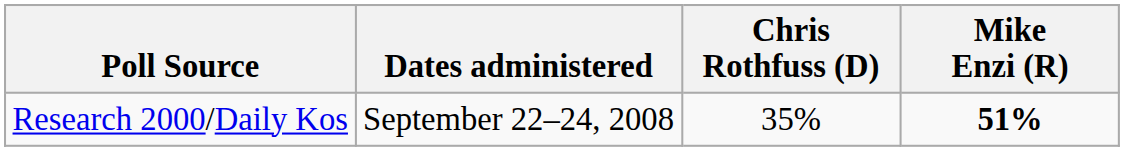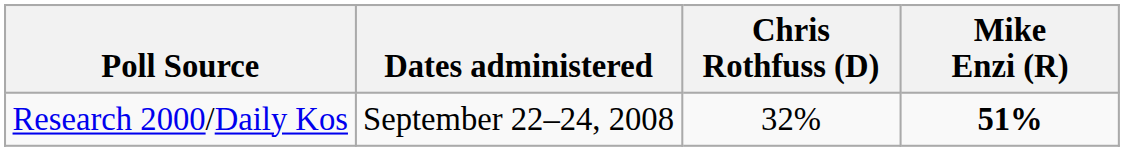Research 2000/Daily Kos | Chris Rothfuss (D): 35% -> 32%
